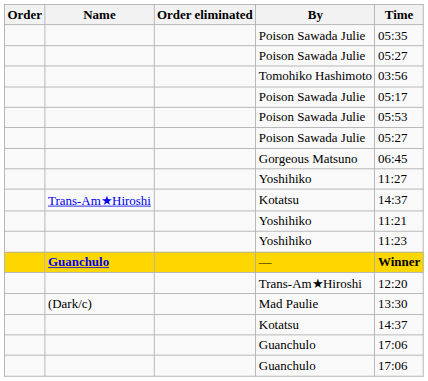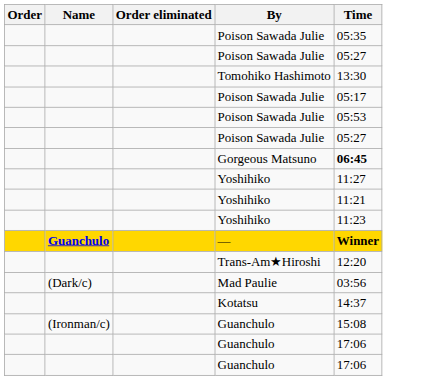Tomohiko Hashimoto | Time: 03:56 -> 13:30
Gorgeous Matsuno | Time: normal -> bold
- row: Trans-Am★Hiroshi | Kotatsu | 14:37
Mad Paulie | Time: 13:30 -> 03:56
+ row: (Ironman/c) | Guanchulo | 15:08
